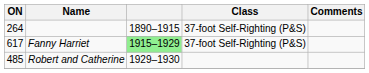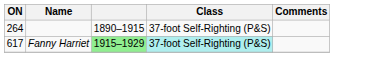Fanny Harriet | Class: no background -> paleturquoise background
- row: 485 | Robert and Catherine | 1929–1930
